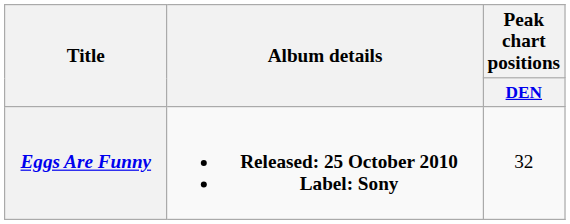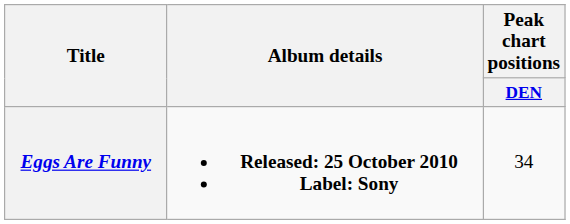Eggs Are Funny | Peak chart positions / DEN: 32 -> 34
